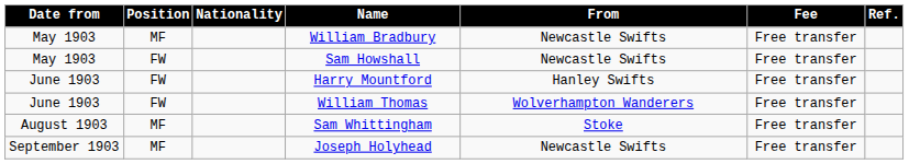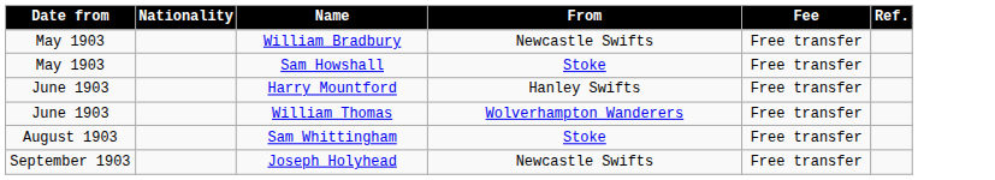- column: Position | MF | FW | FW | FW | MF | MF
Sam Howshall | From: Newcastle Swifts -> Stoke
